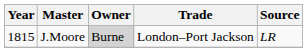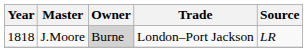J.Moore | Year: 1815 -> 1818
